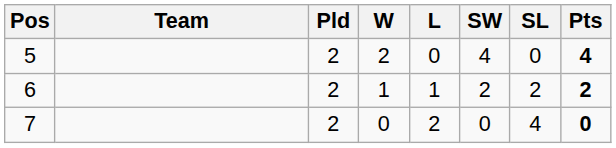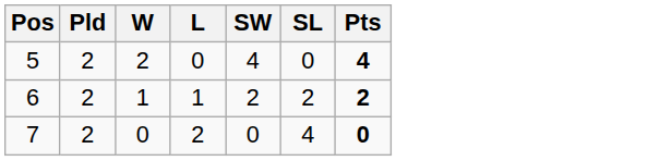- column: Team
